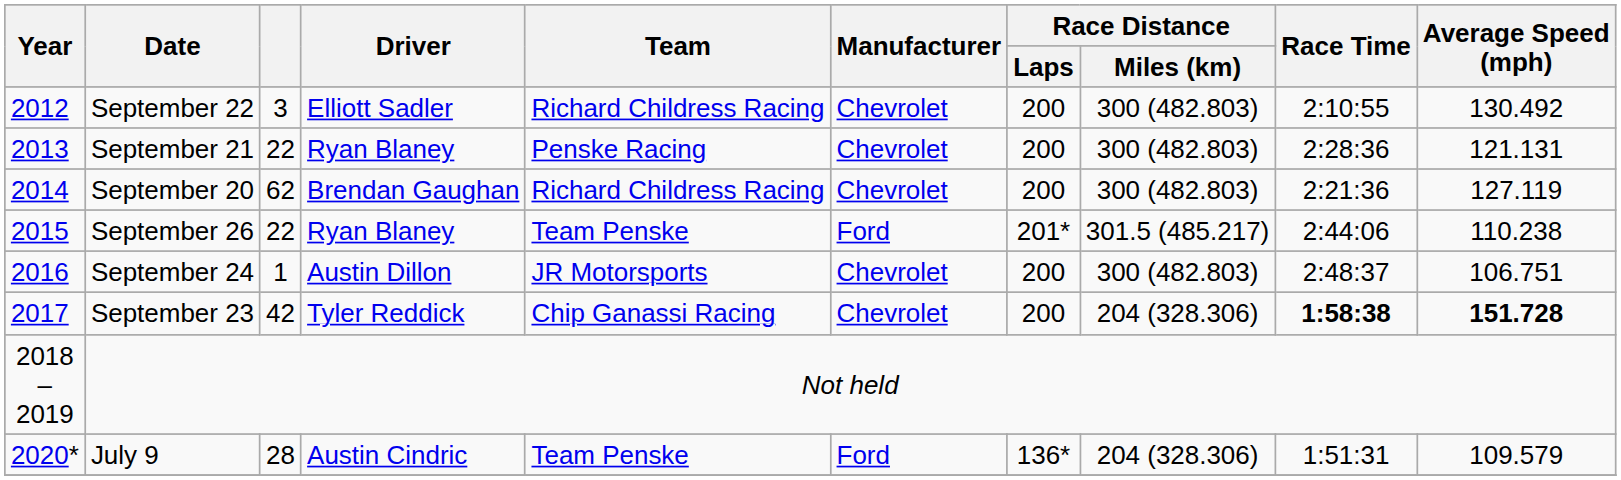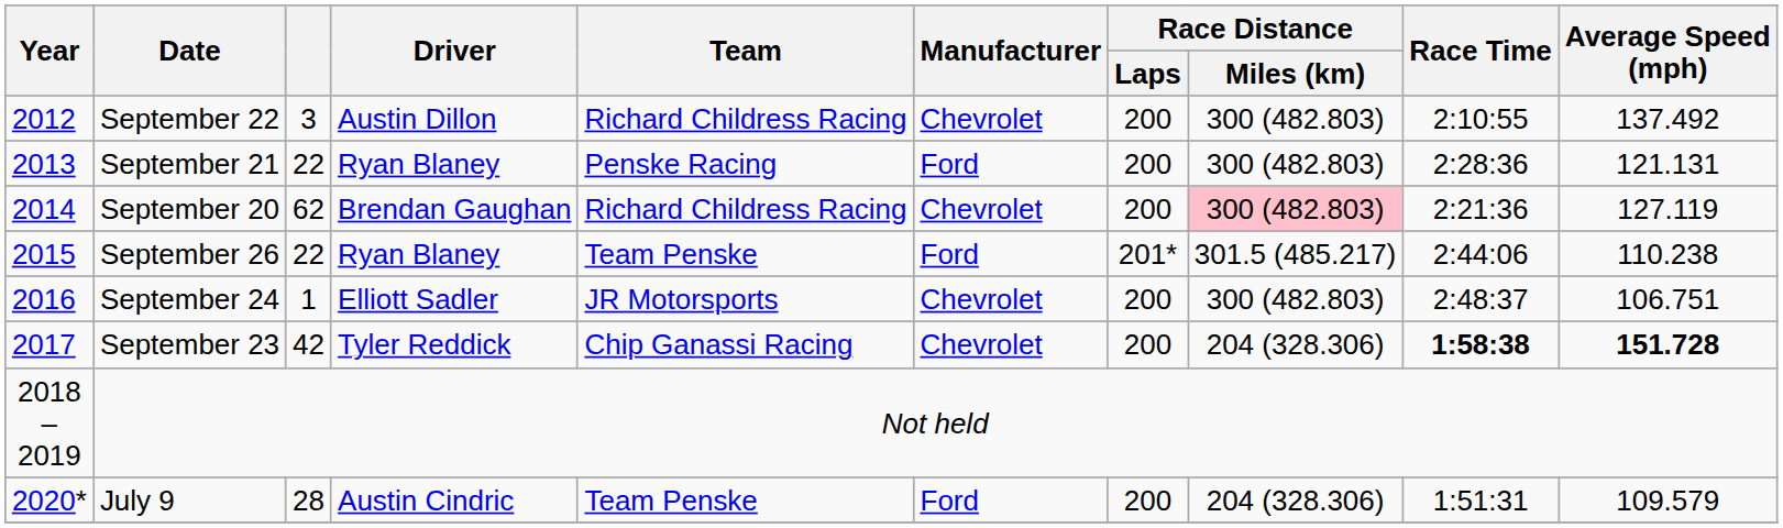September 22 | Driver: Elliott Sadler -> Austin Dillon
September 22 | Average Speed (mph): 130.492 -> 137.492
September 21 | Manufacturer: Chevrolet -> Ford
September 20 | Race Distance / Miles (km): no background -> pink background
September 24 | Driver: Austin Dillon -> Elliott Sadler
July 9 | Race Distance / Laps: 136* -> 200
